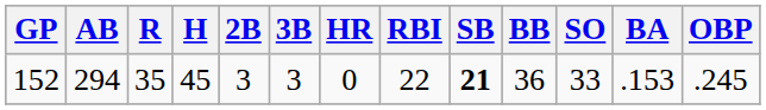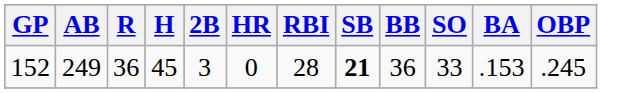- column: 3B | 3
152 | AB: 294 -> 249
152 | R: 35 -> 36
152 | RBI: 22 -> 28
